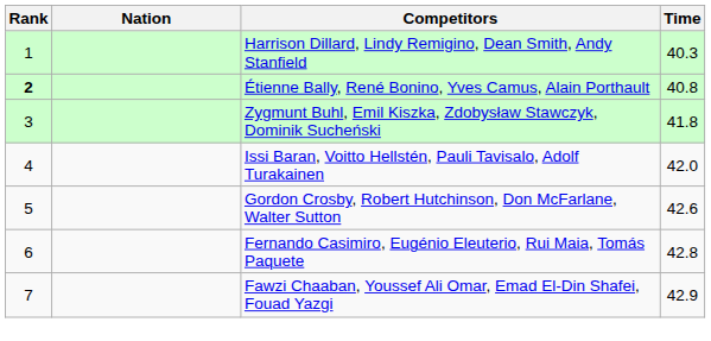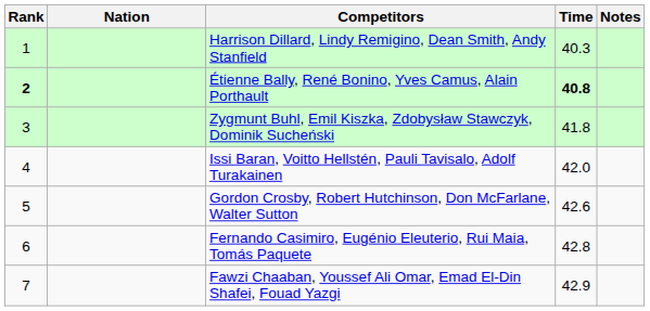+ column: Notes
Étienne Bally, René Bonino, Yves Camus, Alain Porthault | Time: normal -> bold
